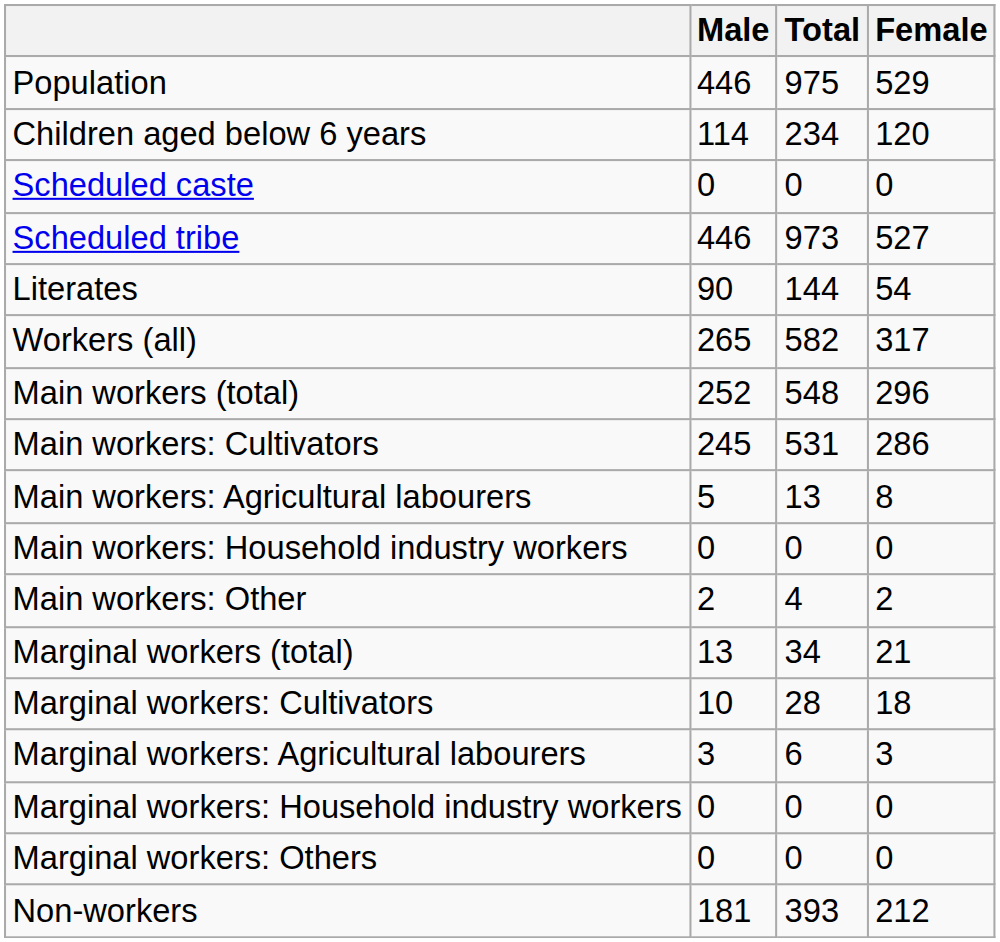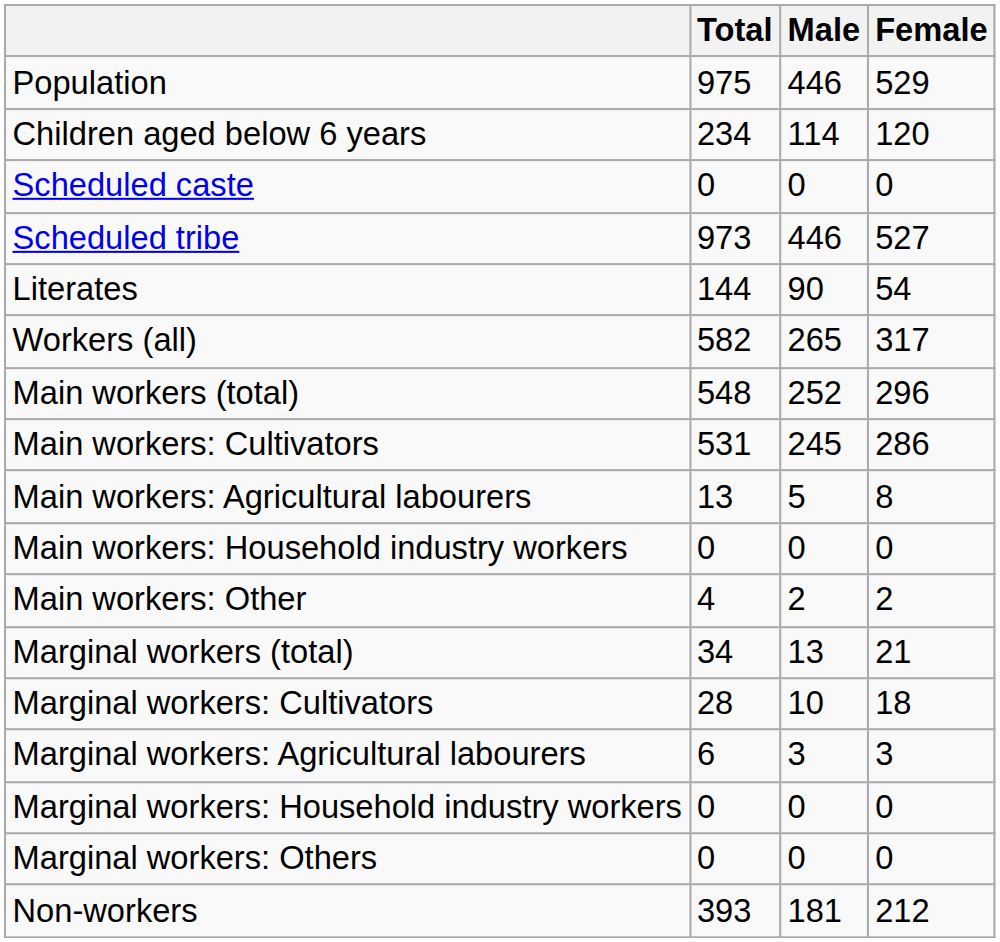columns swapped: Total <-> Male
